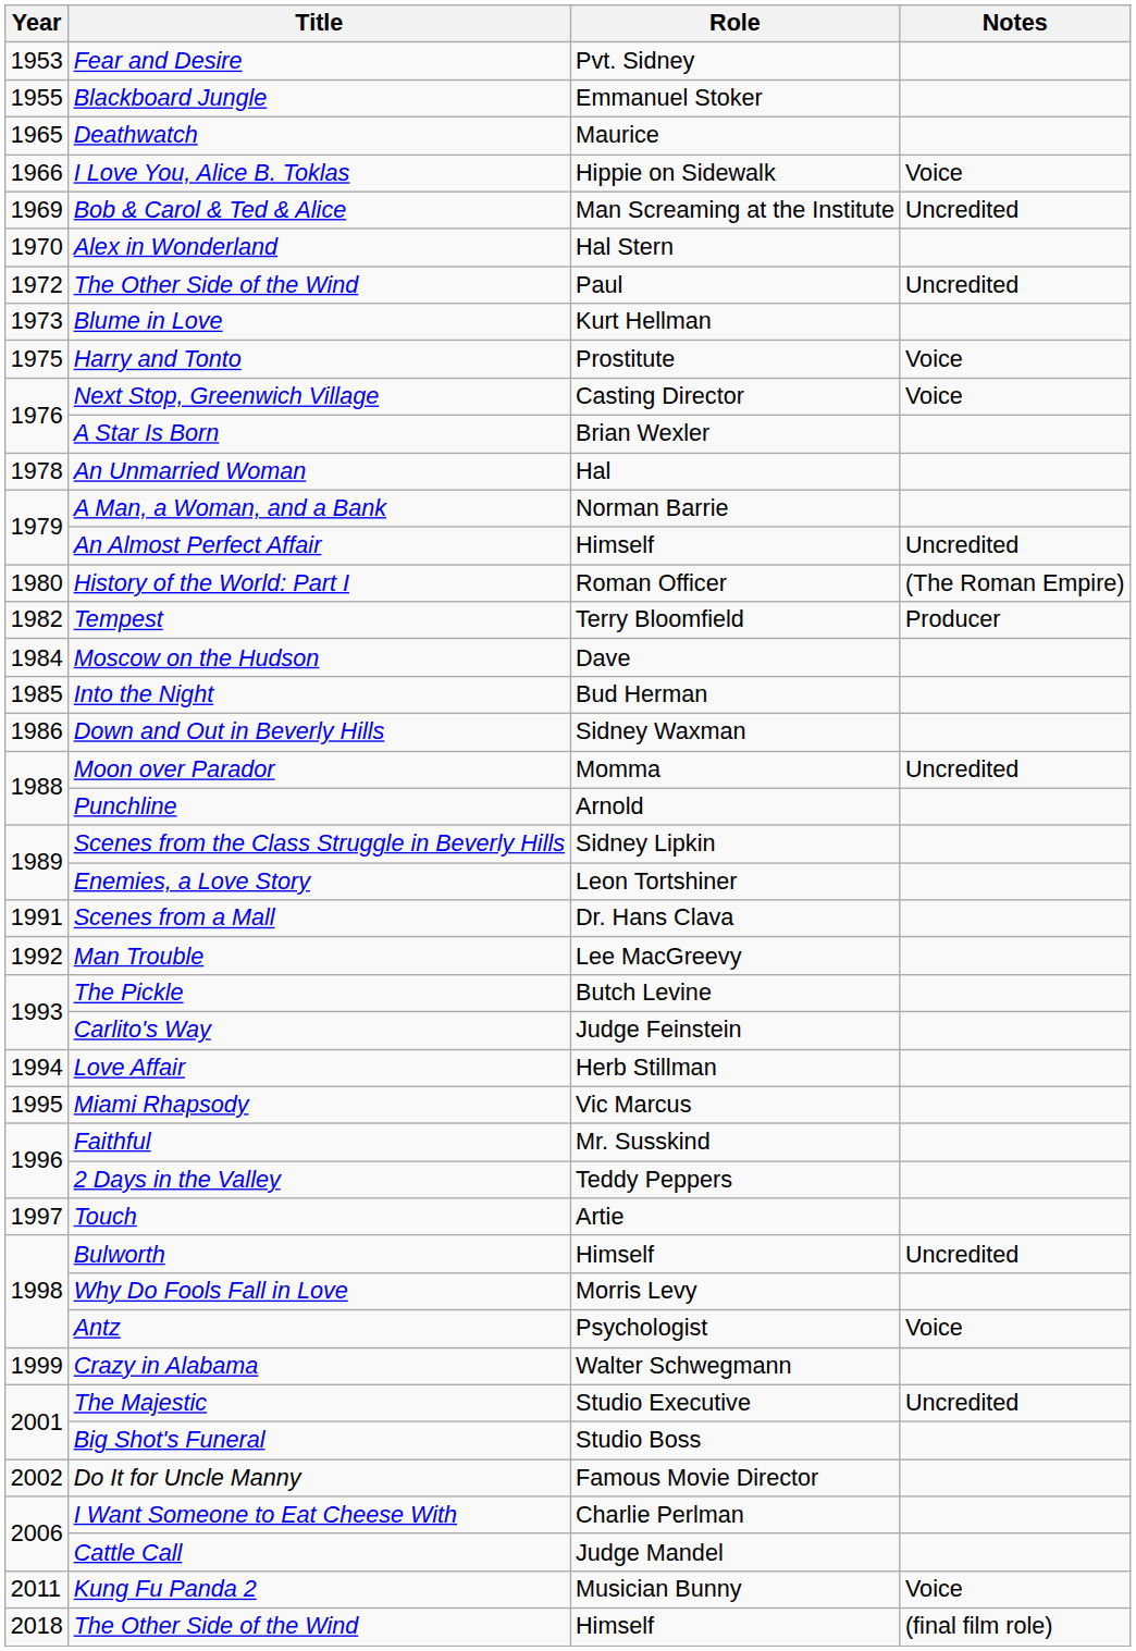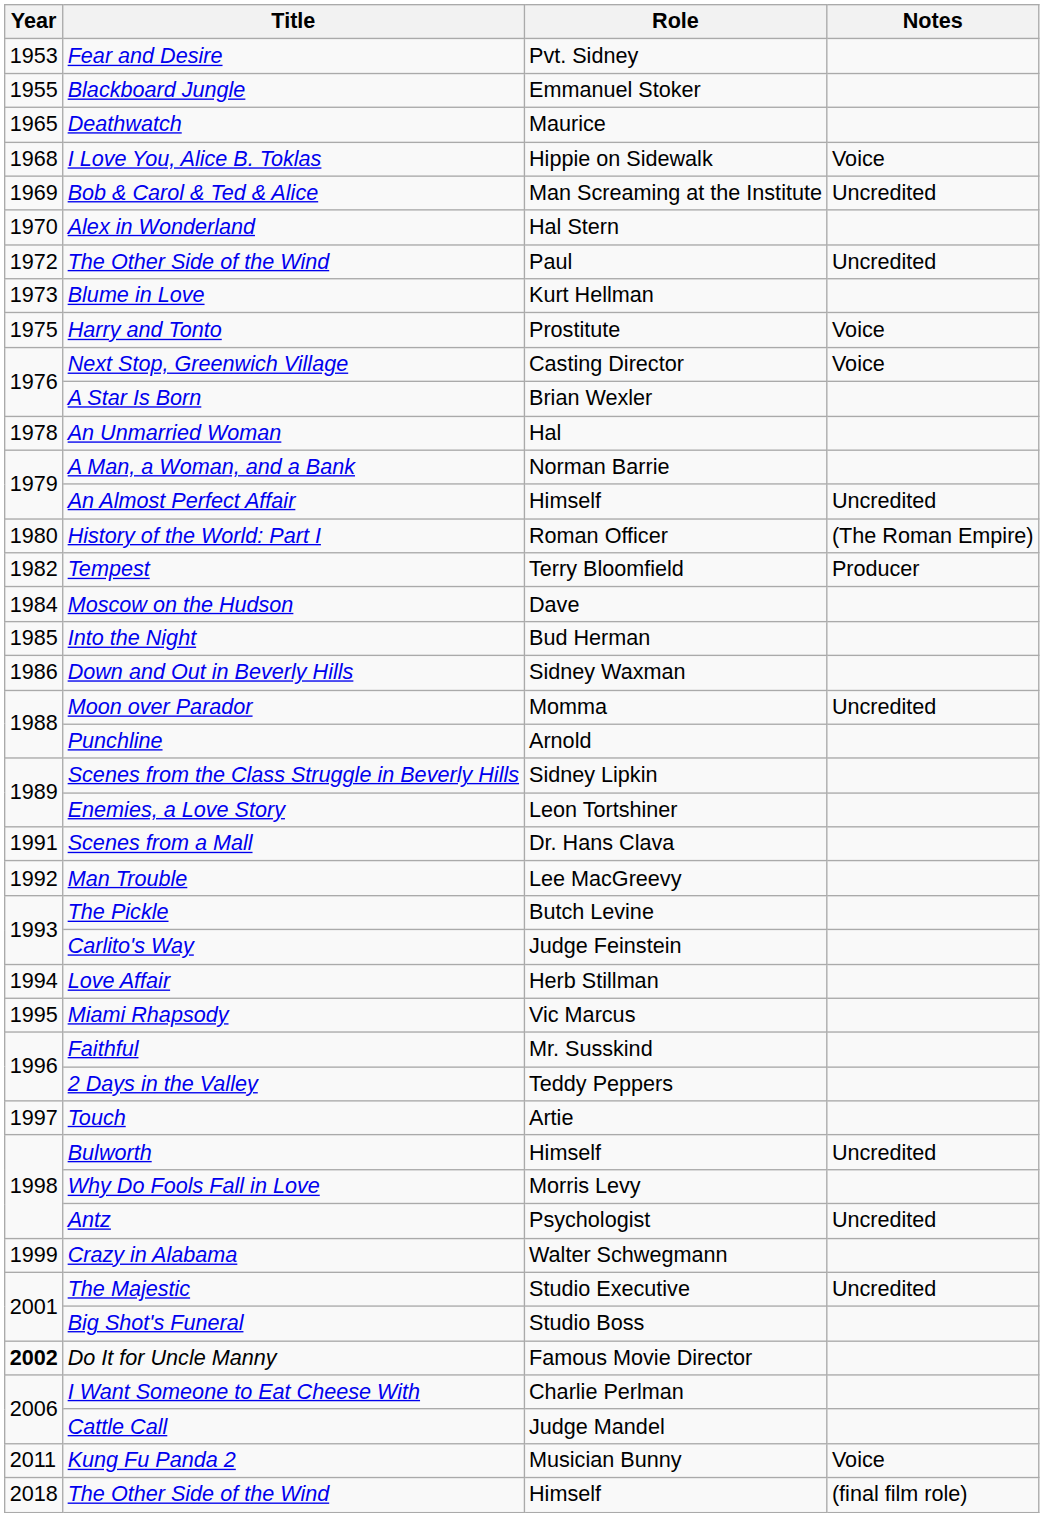I Love You, Alice B. Toklas | Year: 1966 -> 1968
Antz | Notes: Voice -> Uncredited
Do It for Uncle Manny | Year: normal -> bold
